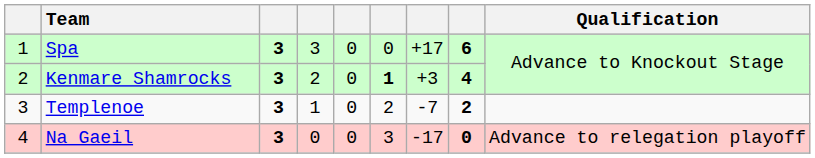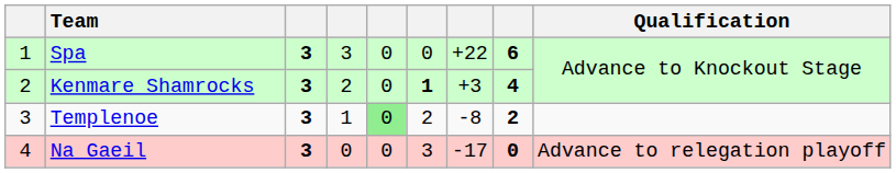Spa | column 7: +17 -> +22
Templenoe | column 5: no background -> lightgreen background
Templenoe | column 7: -7 -> -8
